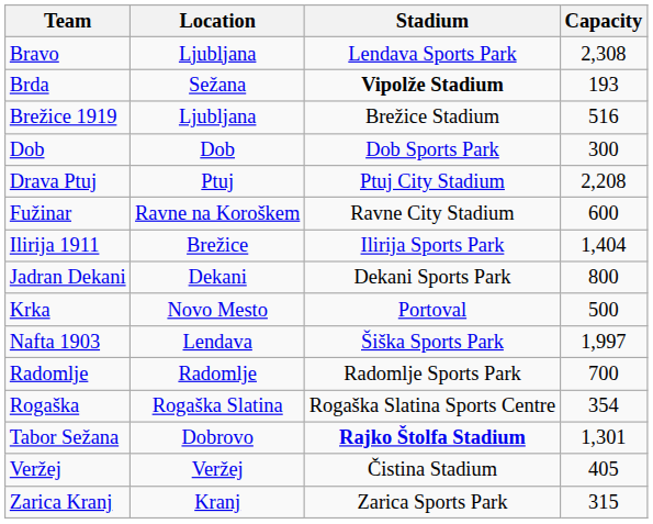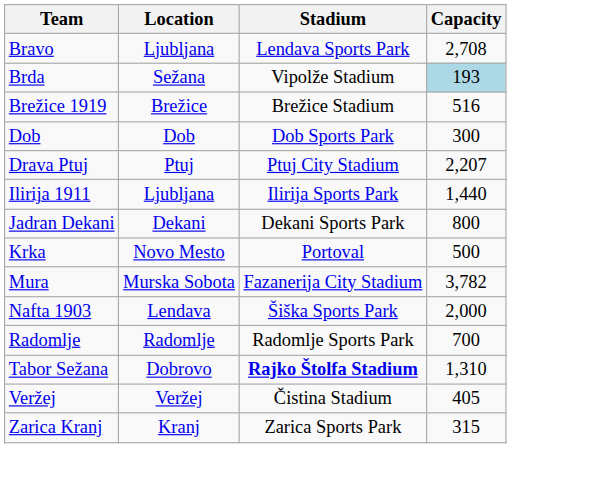Bravo | Capacity: 2,308 -> 2,708
Brda | Stadium: bold -> normal
Brda | Capacity: no background -> lightblue background
Brežice 1919 | Location: Ljubljana -> Brežice
Drava Ptuj | Capacity: 2,208 -> 2,207
- row: Fužinar | Ravne na Koroškem | Ravne City Stadium | 600
Ilirija 1911 | Location: Brežice -> Ljubljana
Ilirija 1911 | Capacity: 1,404 -> 1,440
+ row: Mura | Murska Sobota | Fazanerija City Stadium | 3,782
Nafta 1903 | Capacity: 1,997 -> 2,000
- row: Rogaška | Rogaška Slatina | Rogaška Slatina Sports Centre | 354
Tabor Sežana | Capacity: 1,301 -> 1,310
